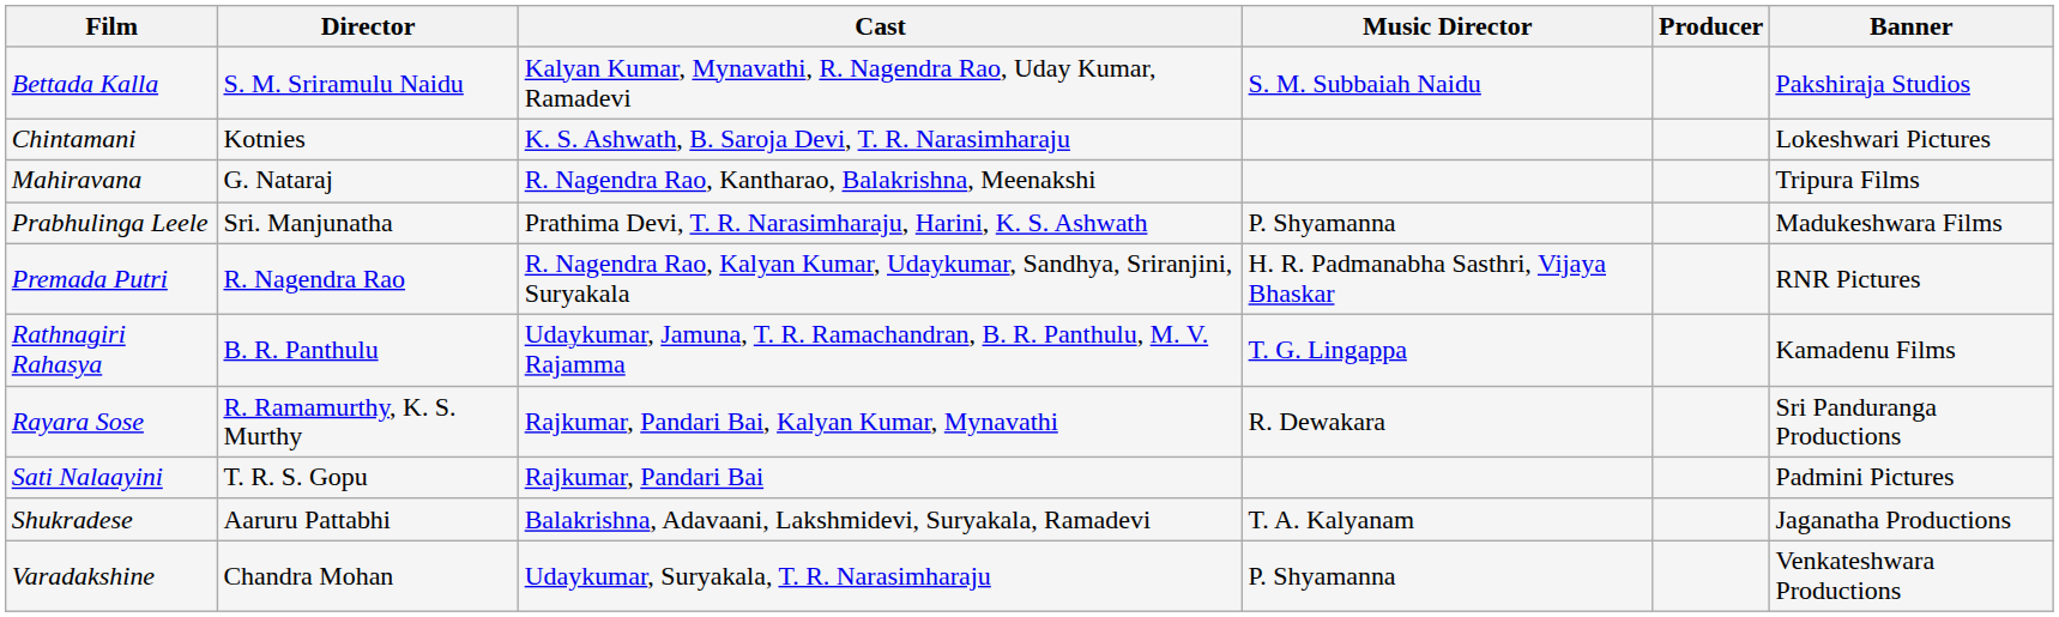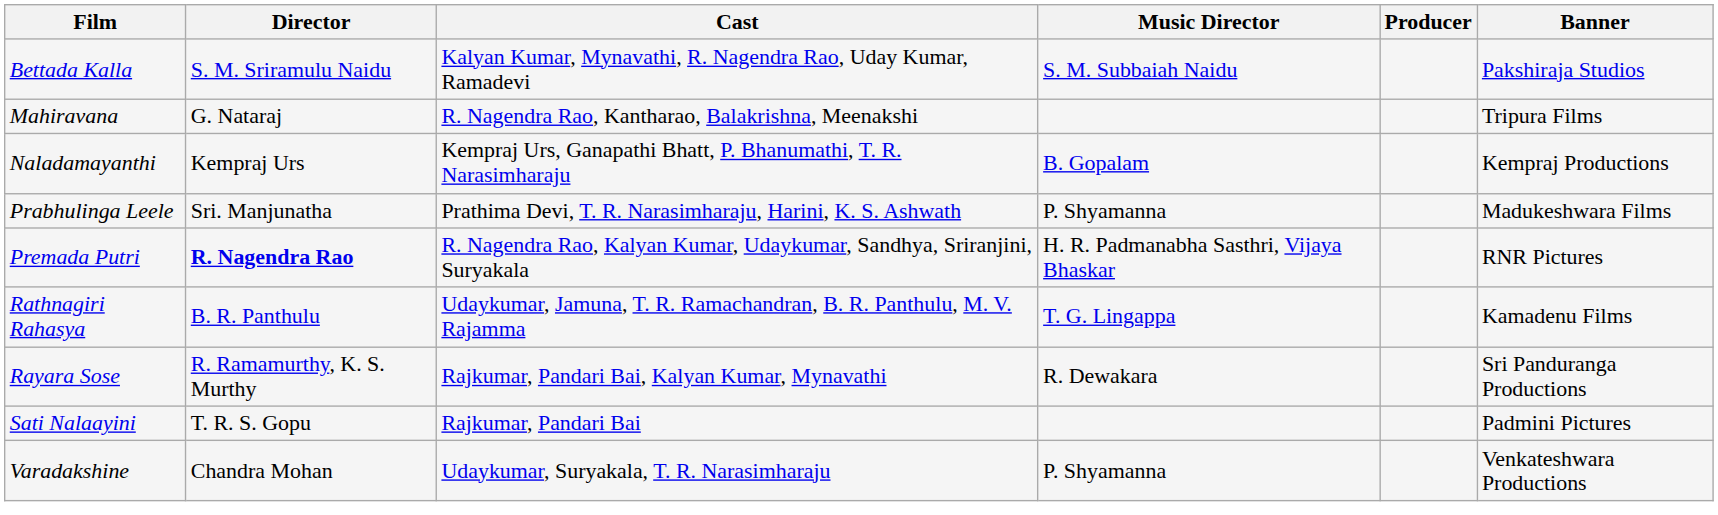- row: Chintamani | Kotnies | K. S. Ashwath, B. Saroja Devi, T. R. Narasimharaju | Lokeshwari Pictures
+ row: Naladamayanthi | Kempraj Urs | Kempraj Urs, Ganapathi Bhatt, P. Bhanumathi, T. R. Narasimharaju | B. Gopalam | Kempraj Productions
Premada Putri | Director: normal -> bold
- row: Shukradese | Aaruru Pattabhi | Balakrishna, Adavaani, Lakshmidevi, Suryakala, Ramadevi | T. A. Kalyanam | Jaganatha Productions
